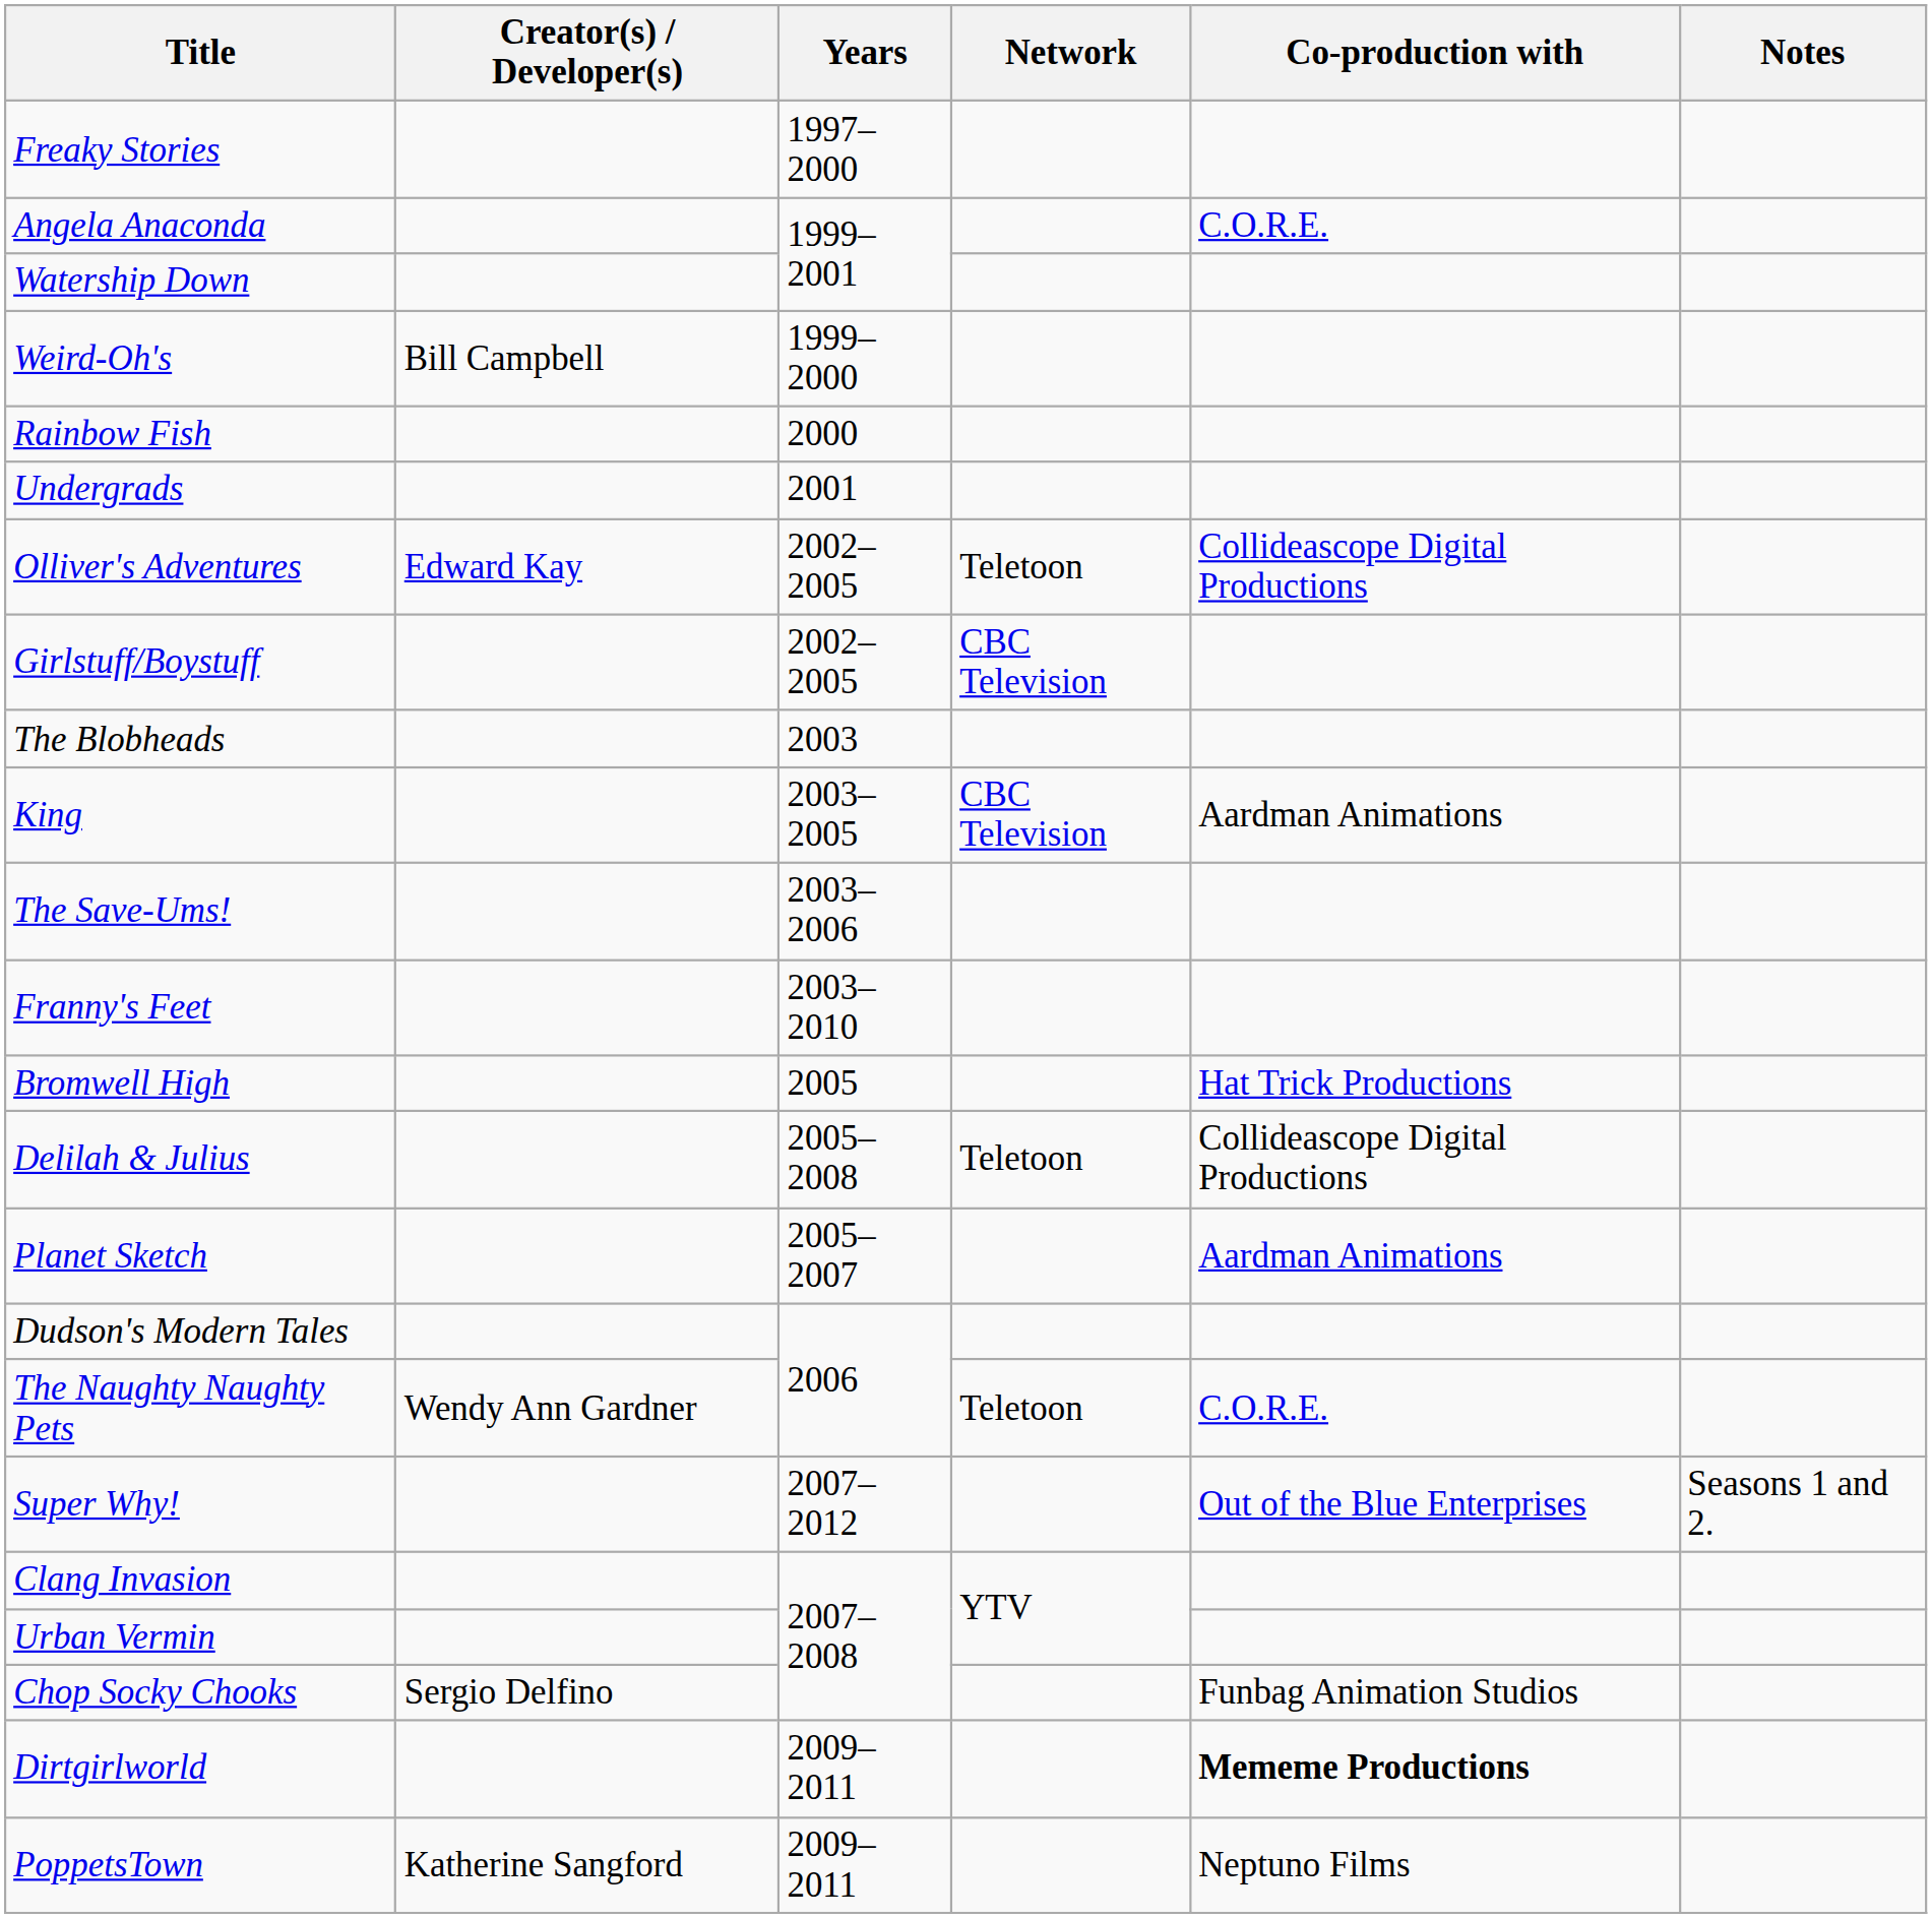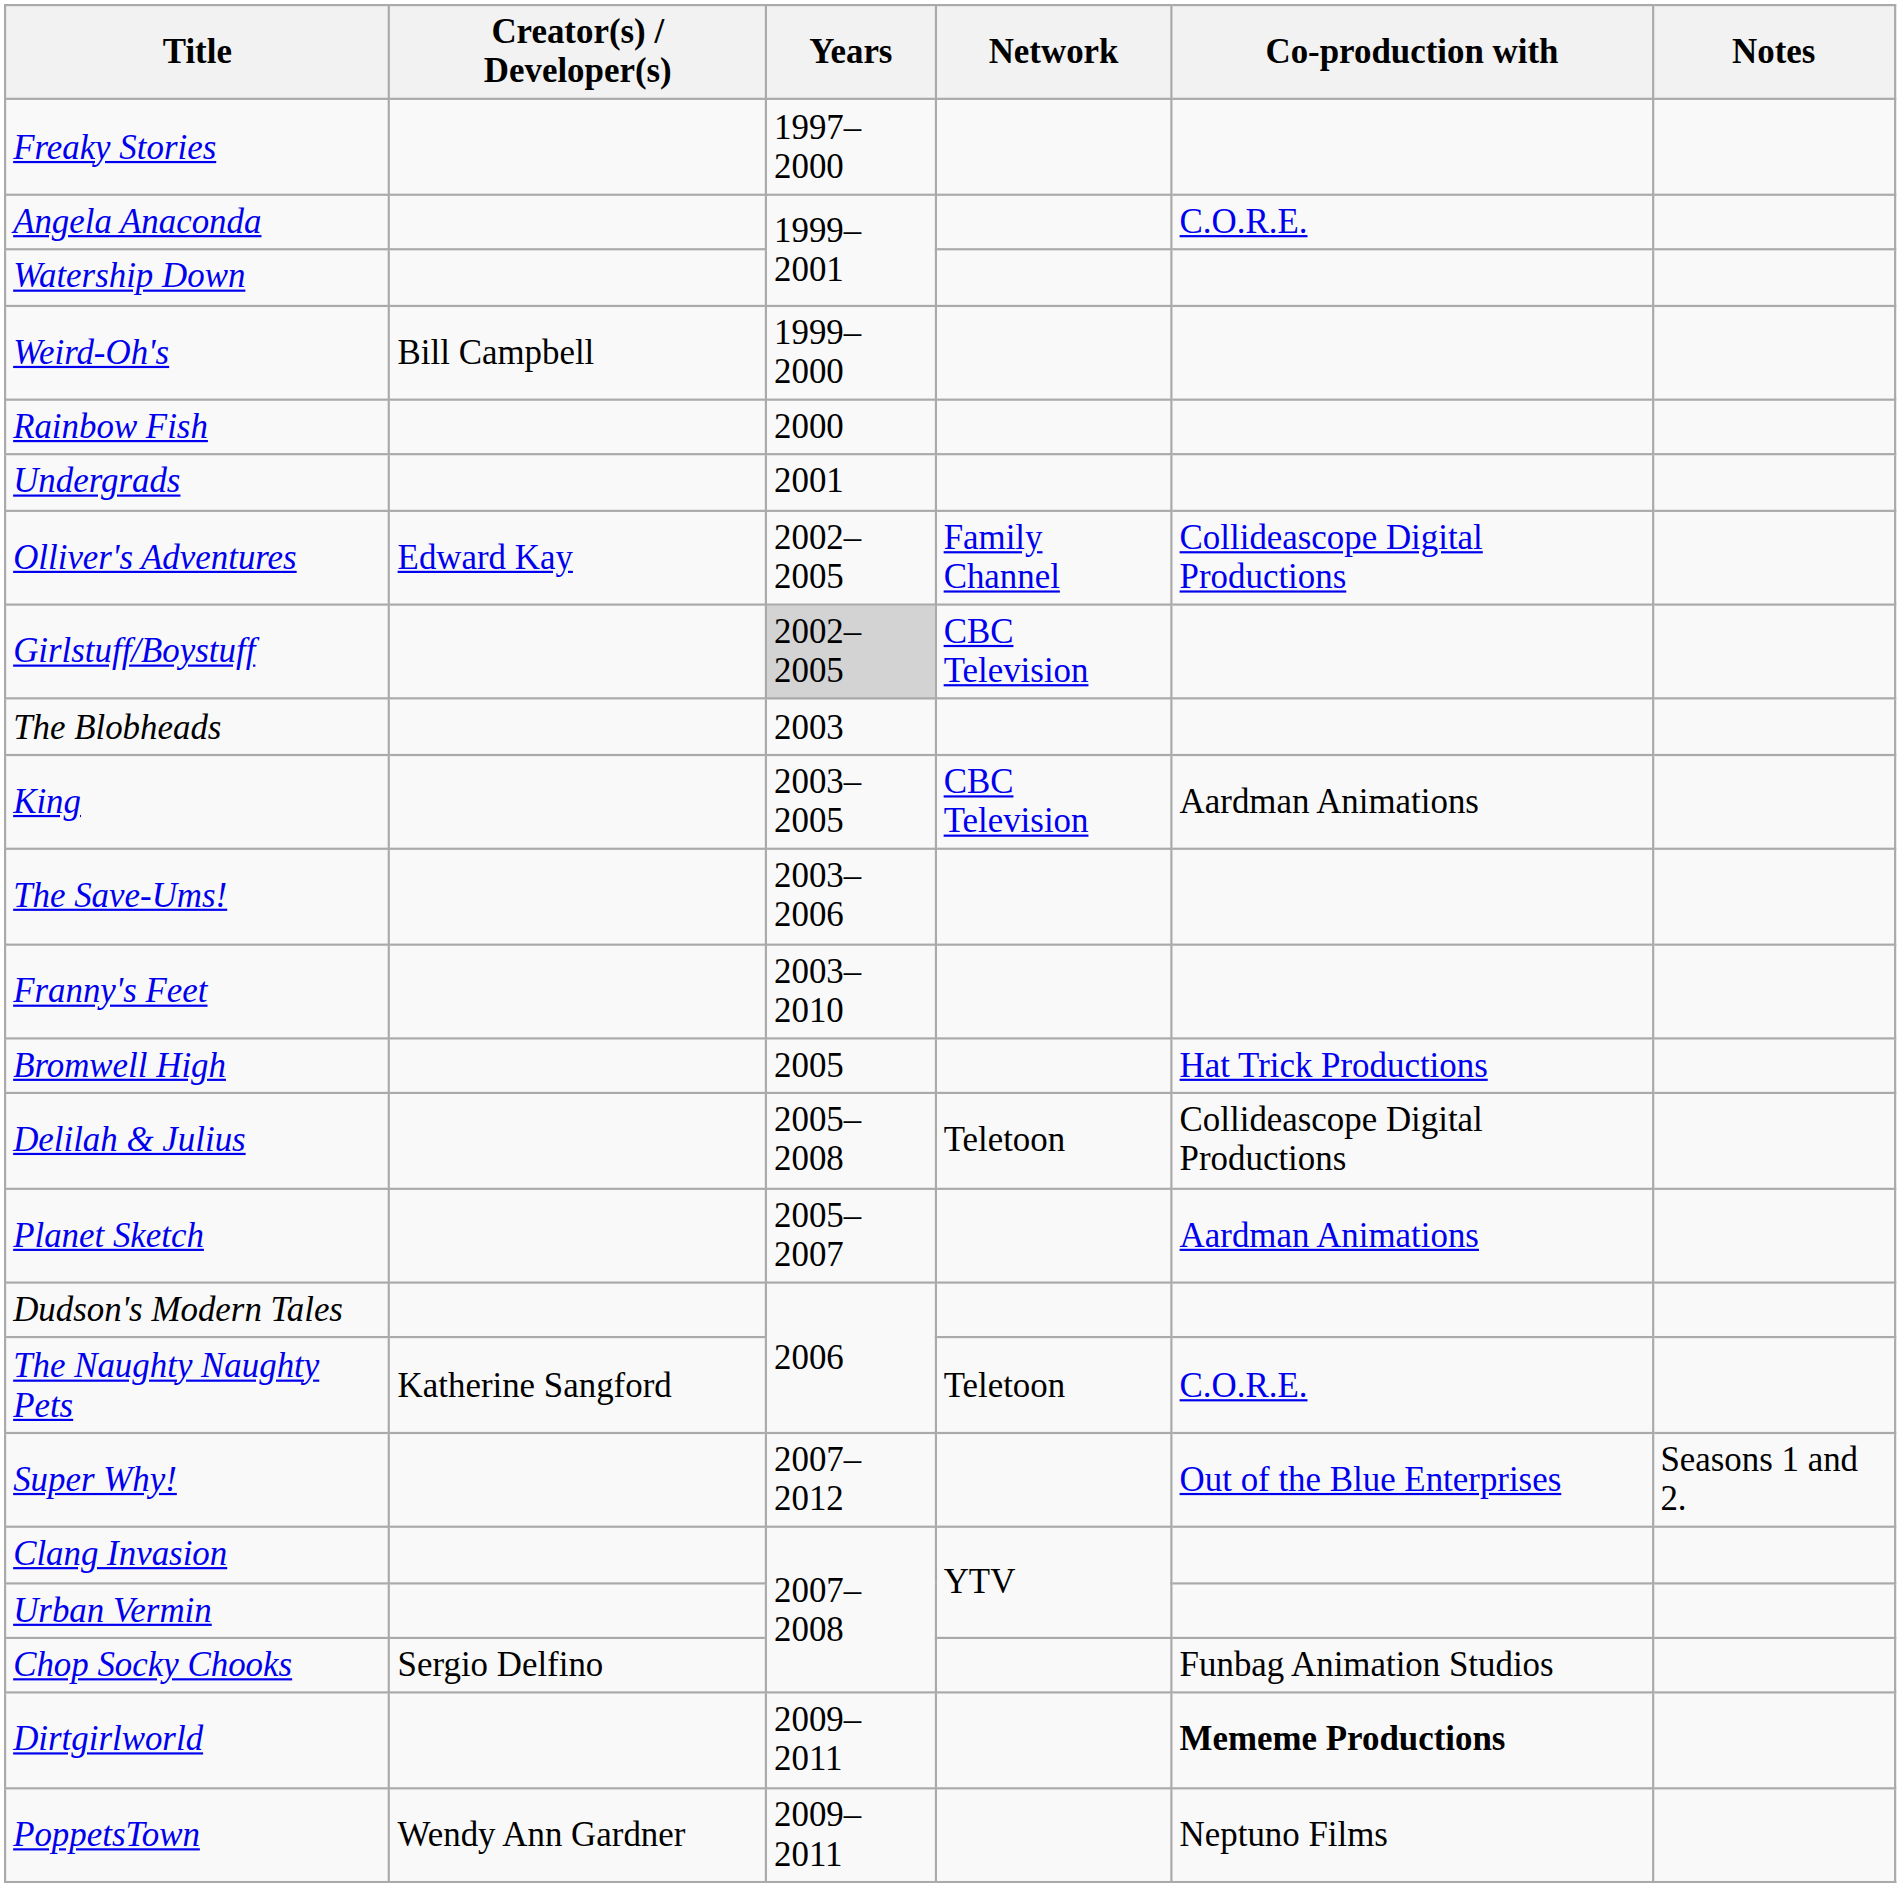Olliver's Adventures | Network: Teletoon -> Family Channel
Girlstuff/Boystuff | Years: no background -> lightgrey background
The Naughty Naughty Pets | Creator(s) / Developer(s): Wendy Ann Gardner -> Katherine Sangford
PoppetsTown | Creator(s) / Developer(s): Katherine Sangford -> Wendy Ann Gardner
